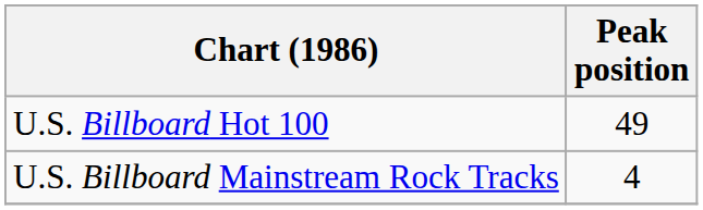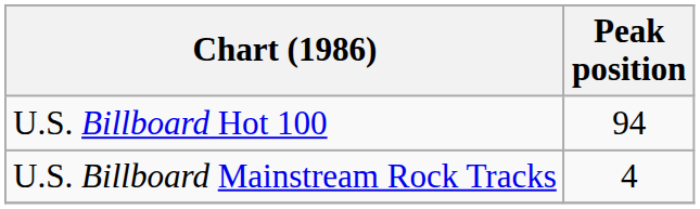U.S. Billboard Hot 100 | Peak position: 49 -> 94
